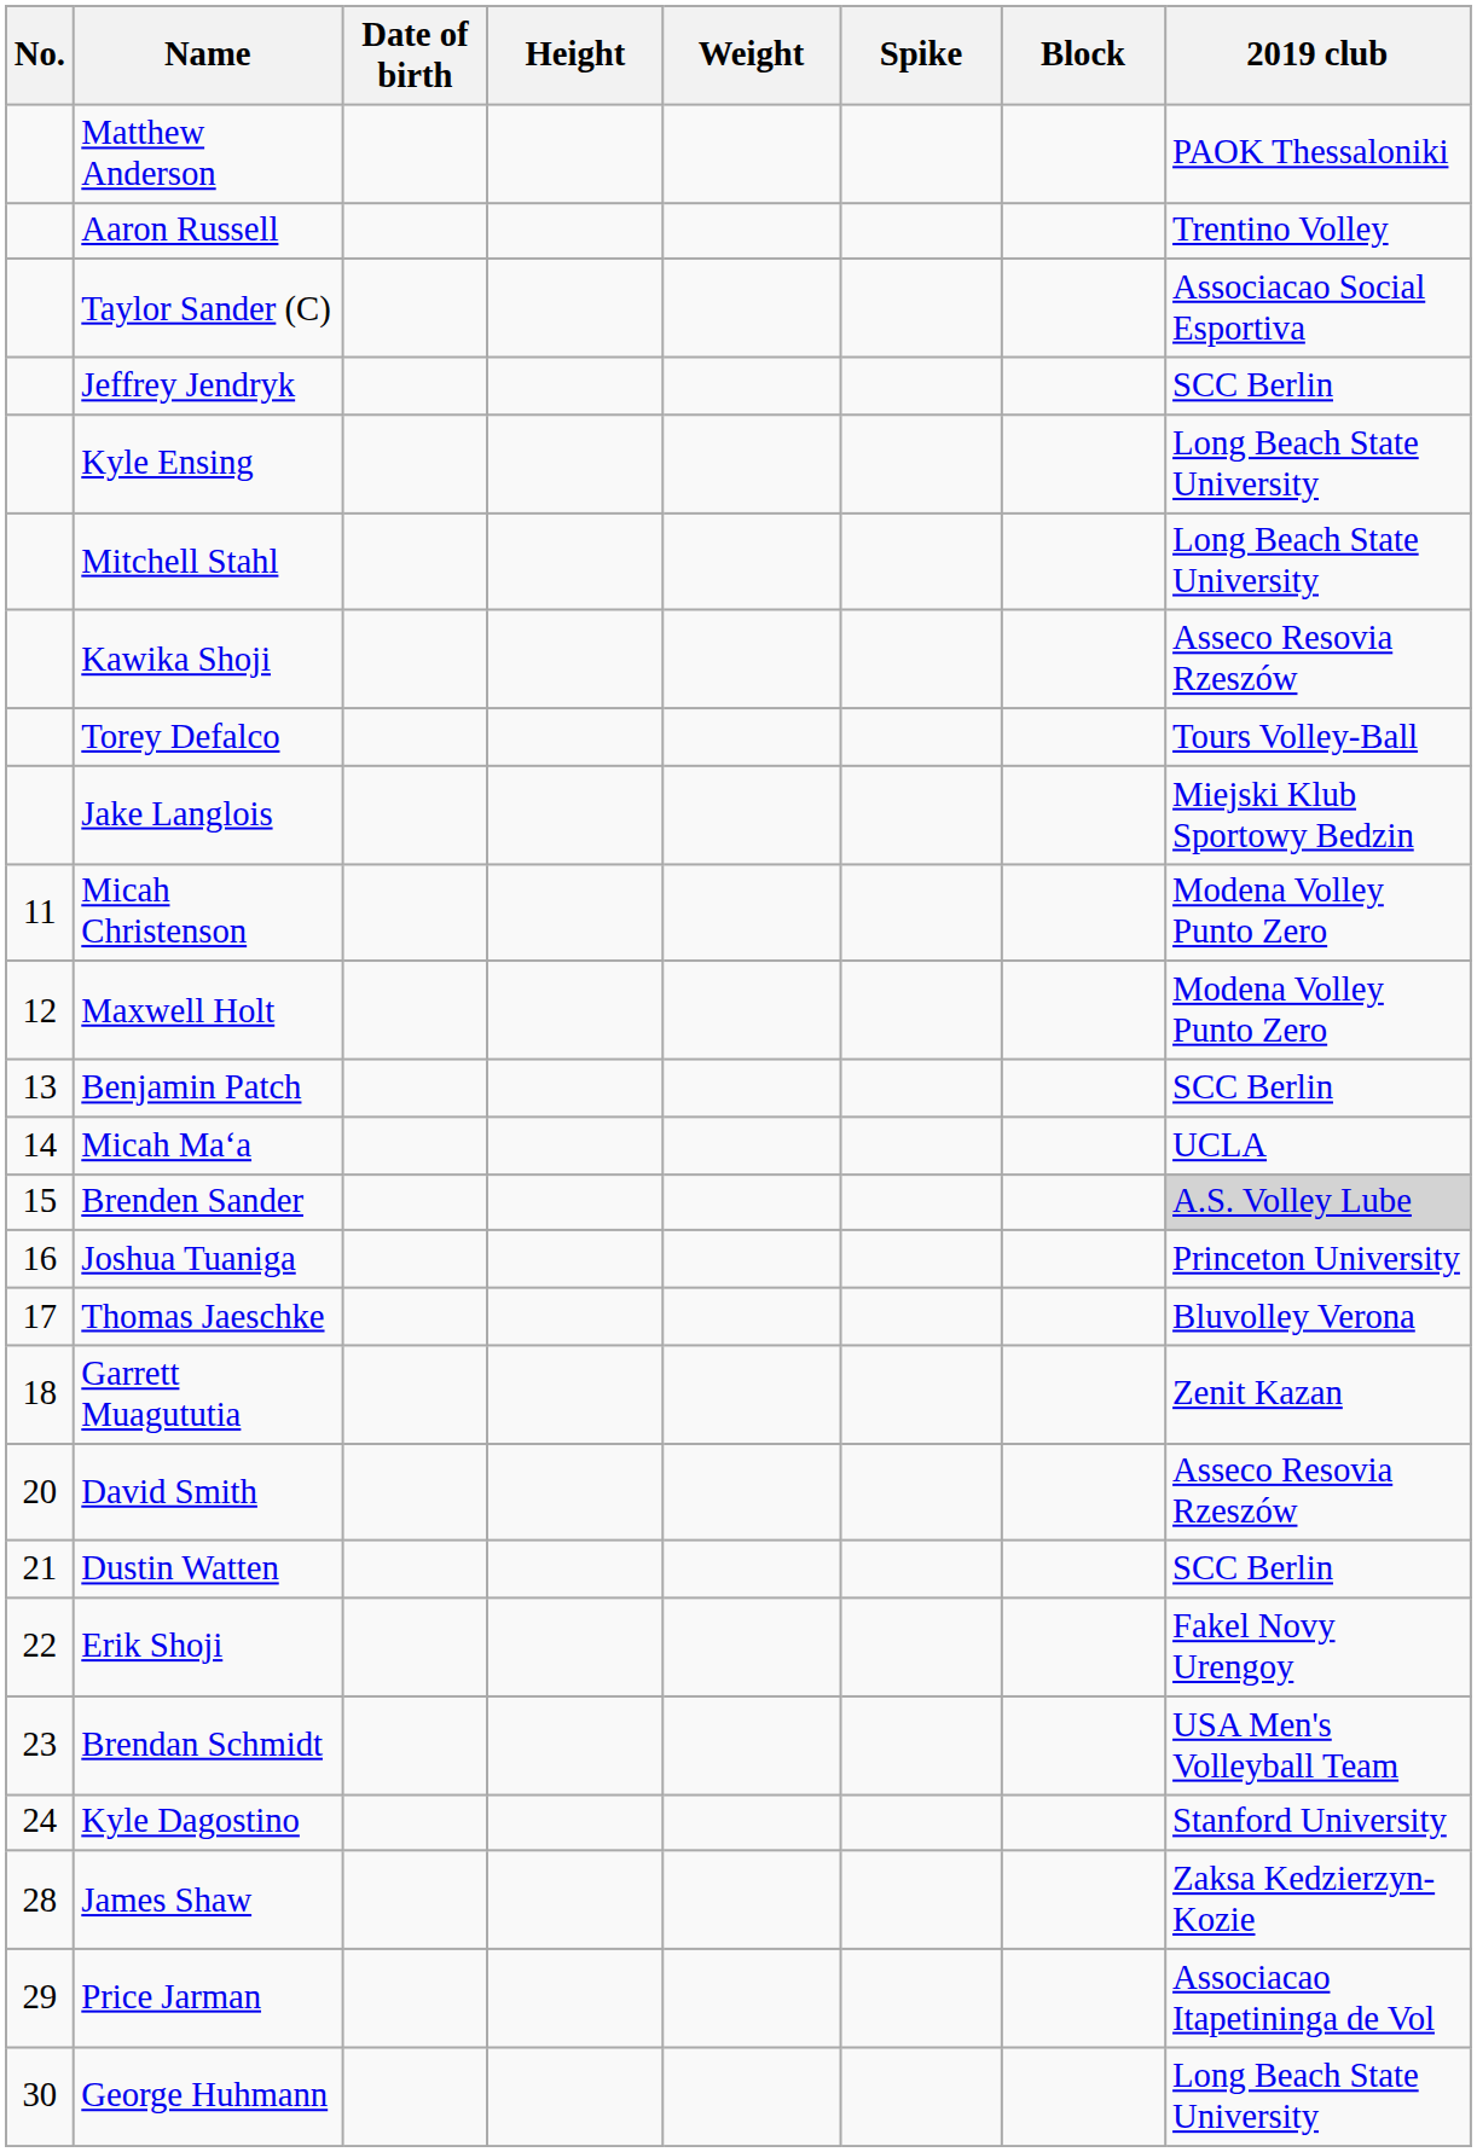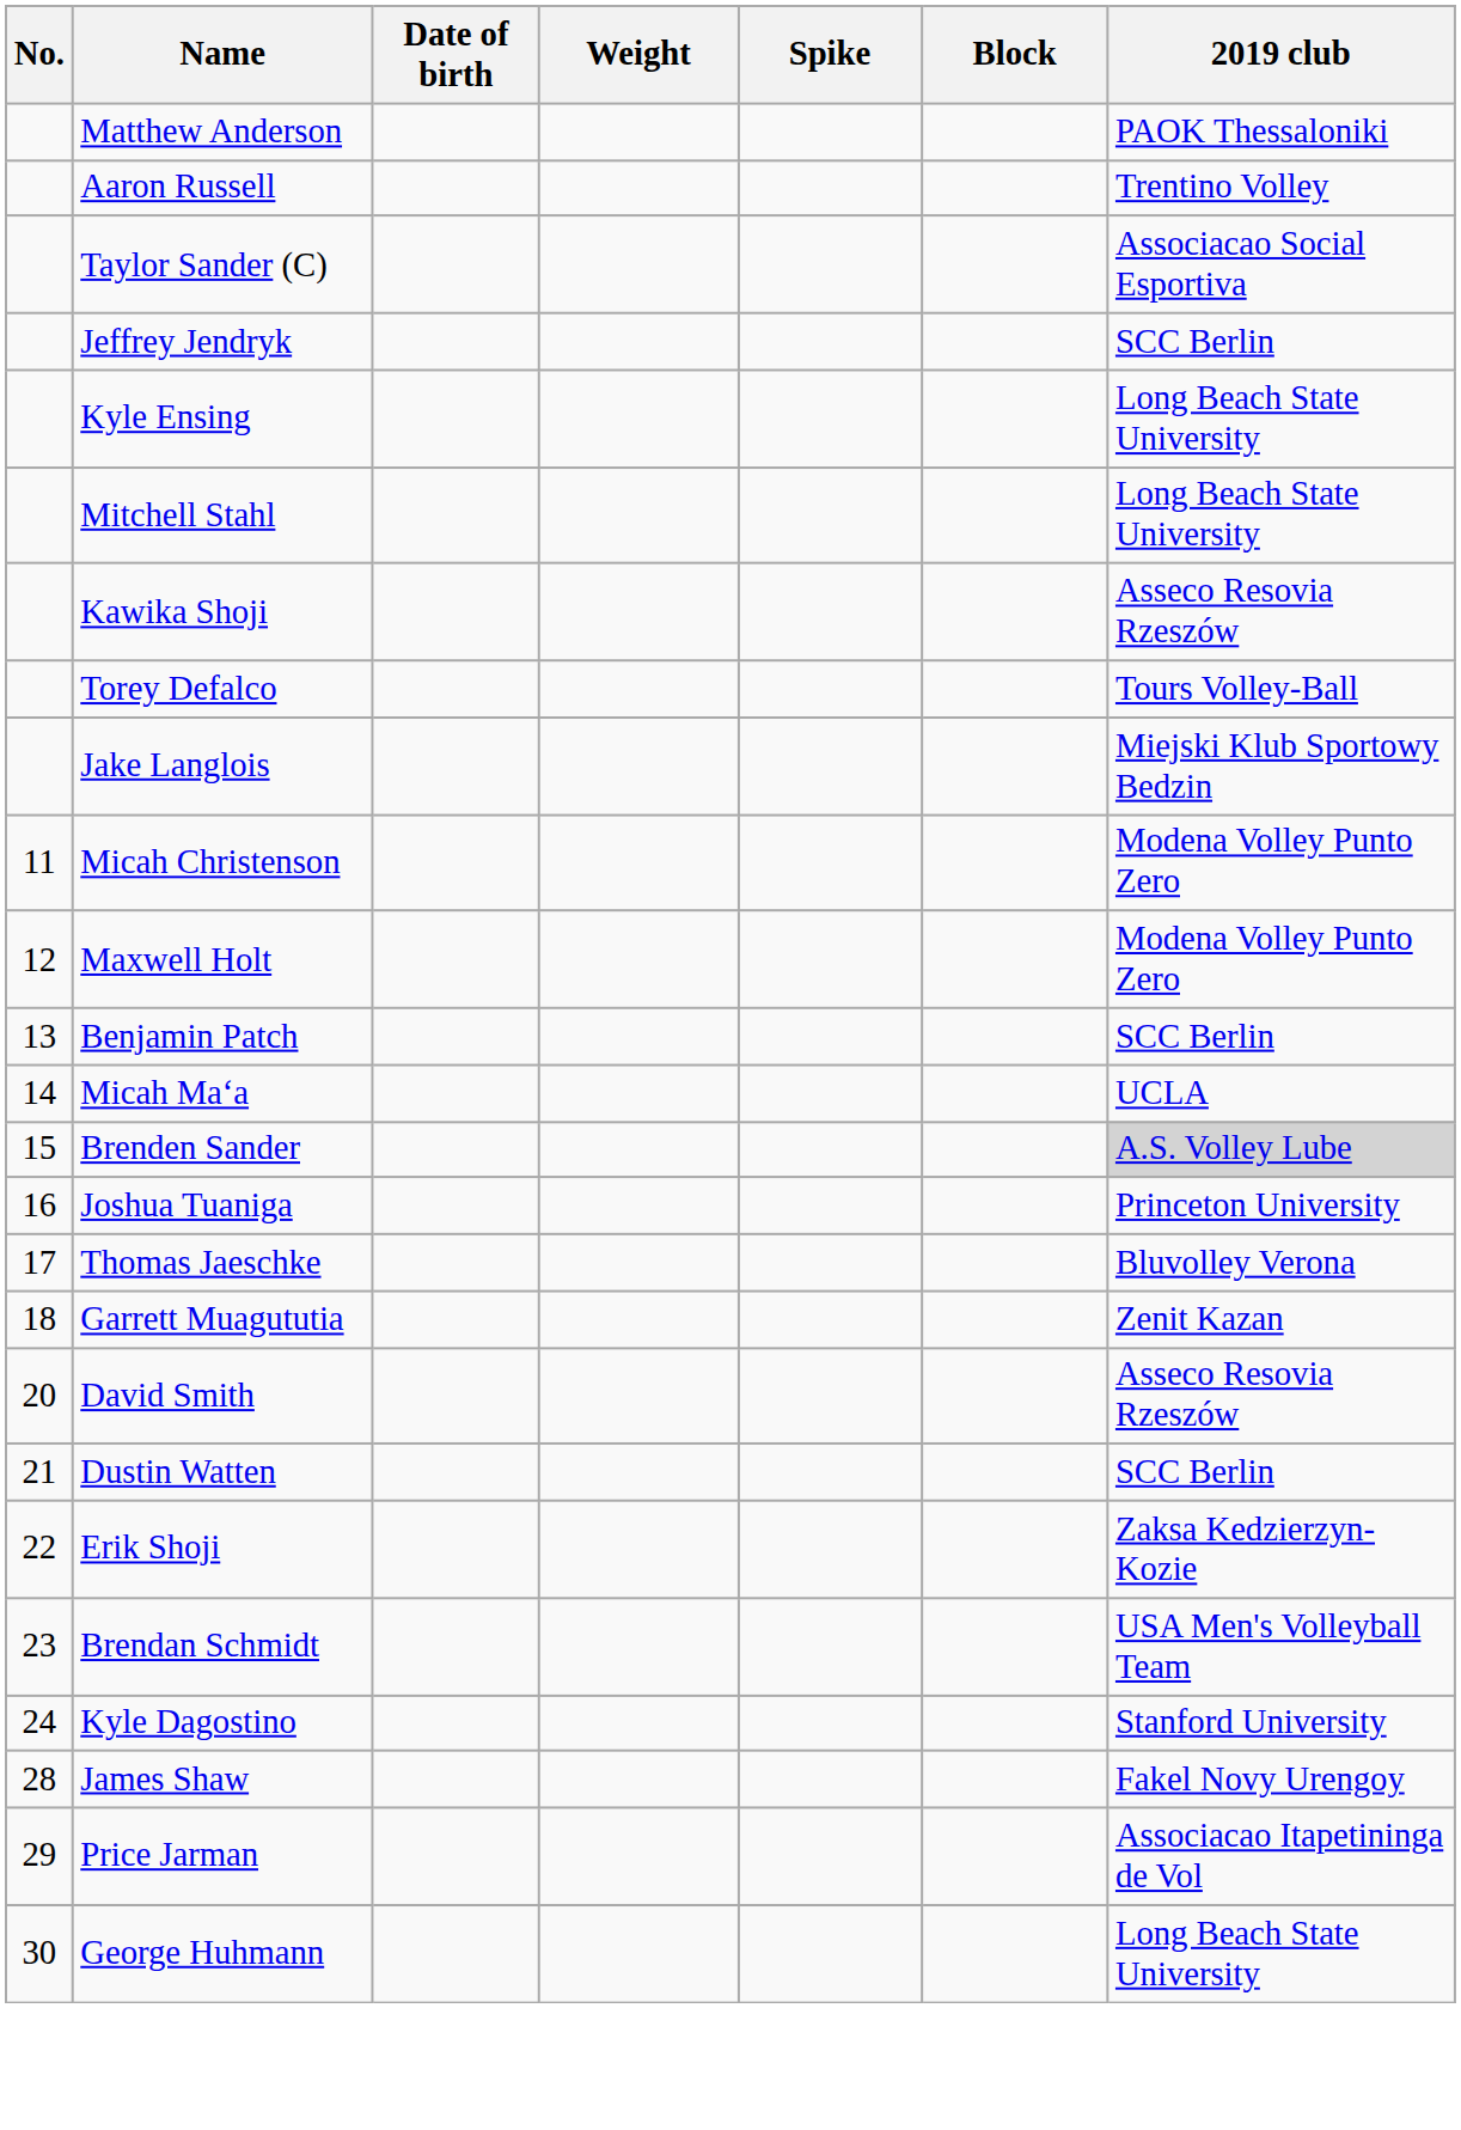- column: Height
Erik Shoji | 2019 club: Fakel Novy Urengoy -> Zaksa Kedzierzyn-Kozie
James Shaw | 2019 club: Zaksa Kedzierzyn-Kozie -> Fakel Novy Urengoy
